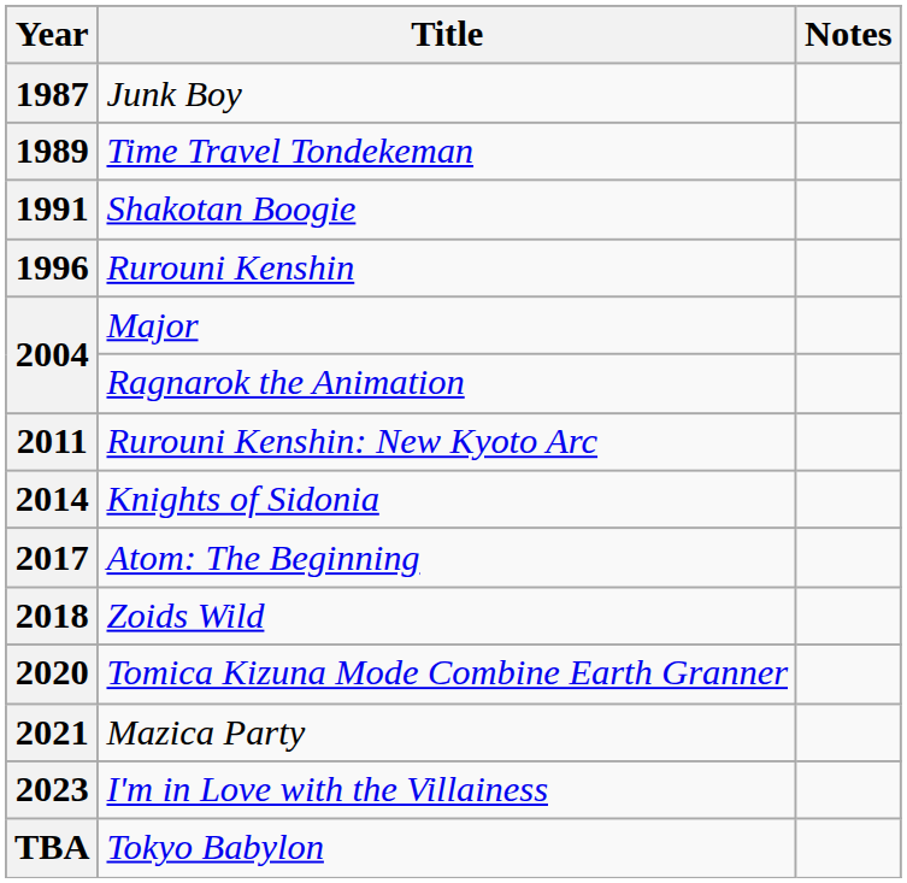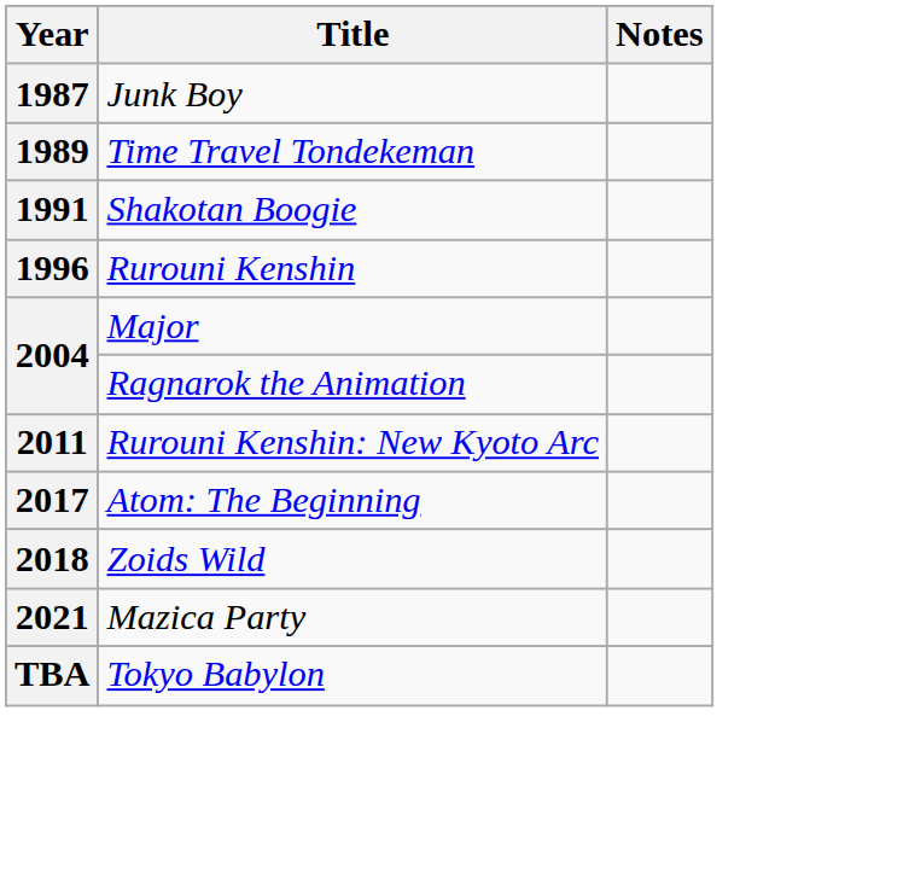- row: 2014 | Knights of Sidonia
- row: 2020 | Tomica Kizuna Mode Combine Earth Granner
- row: 2023 | I'm in Love with the Villainess
